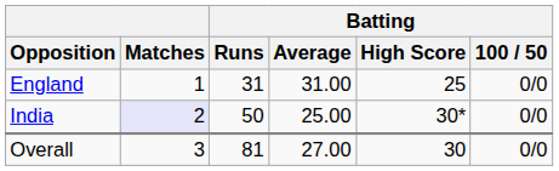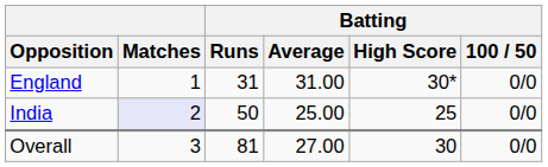England | Batting / High Score: 25 -> 30*
India | Batting / High Score: 30* -> 25
